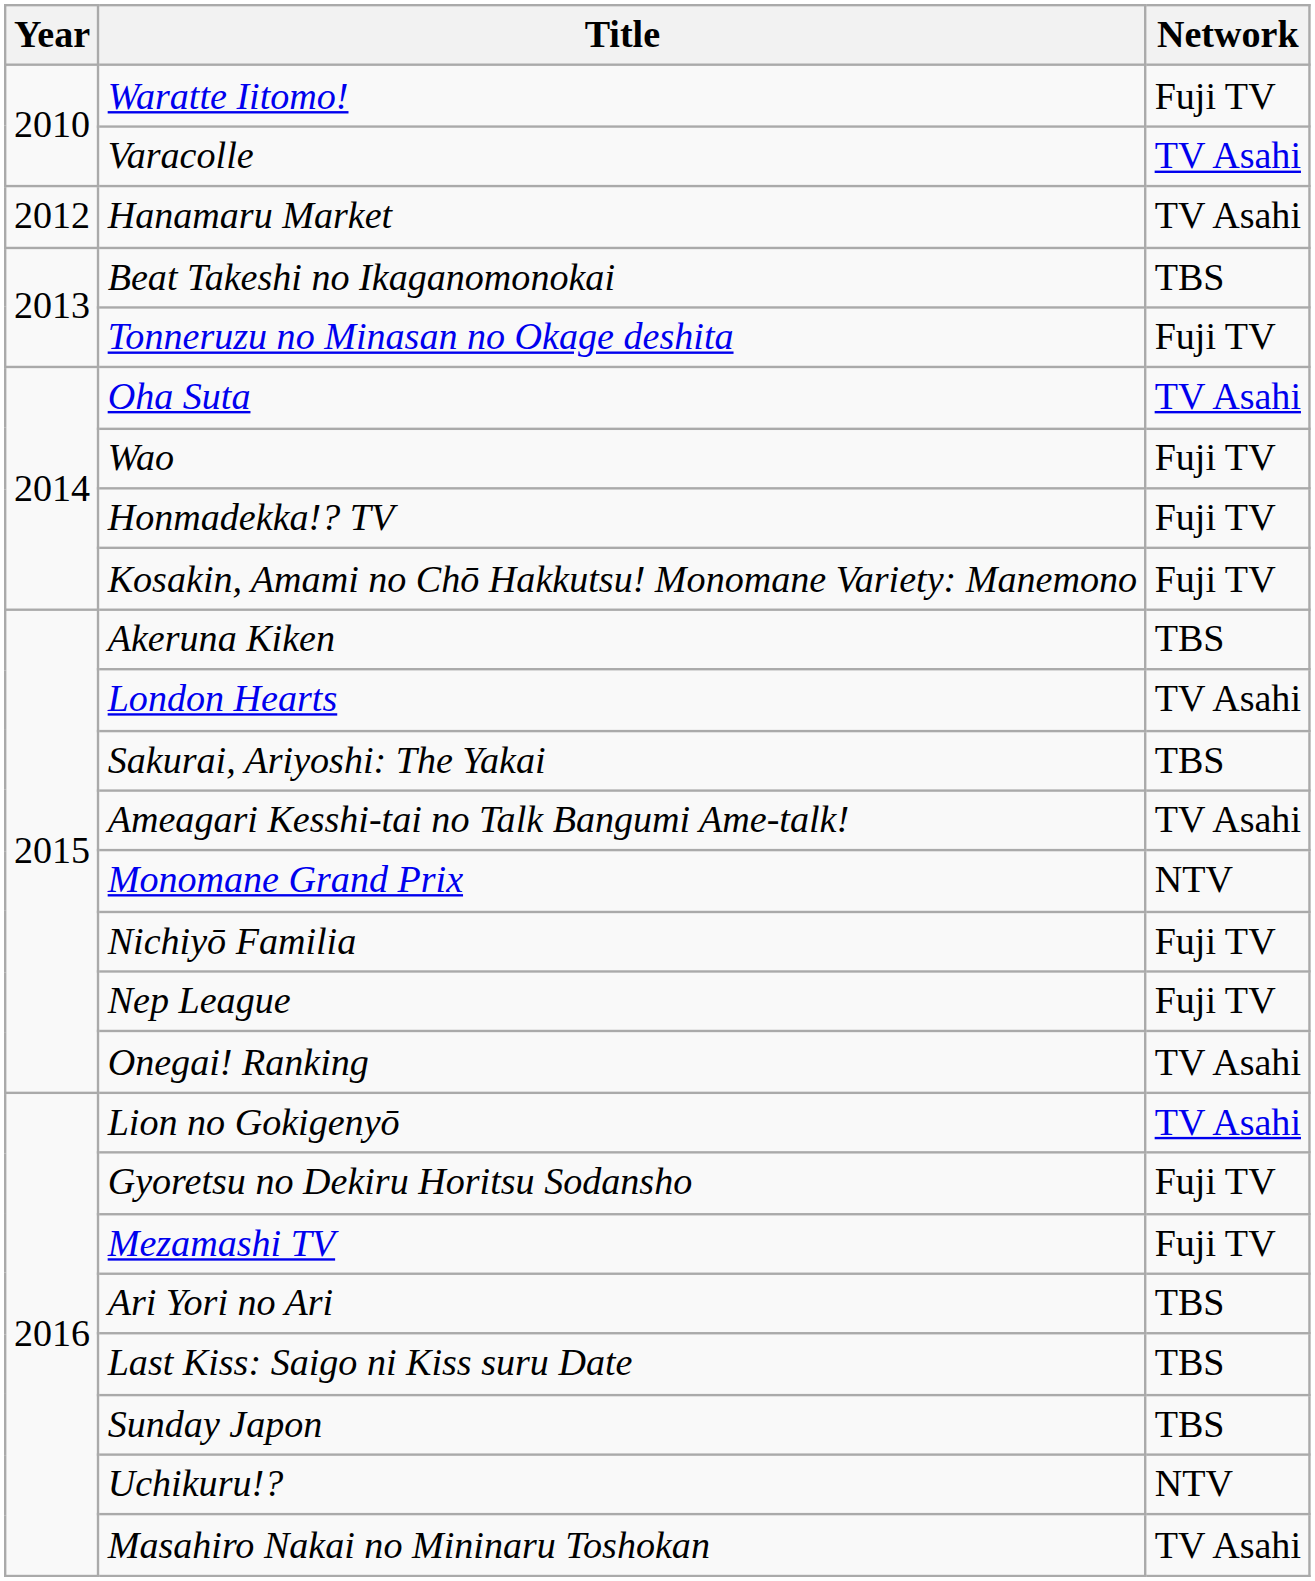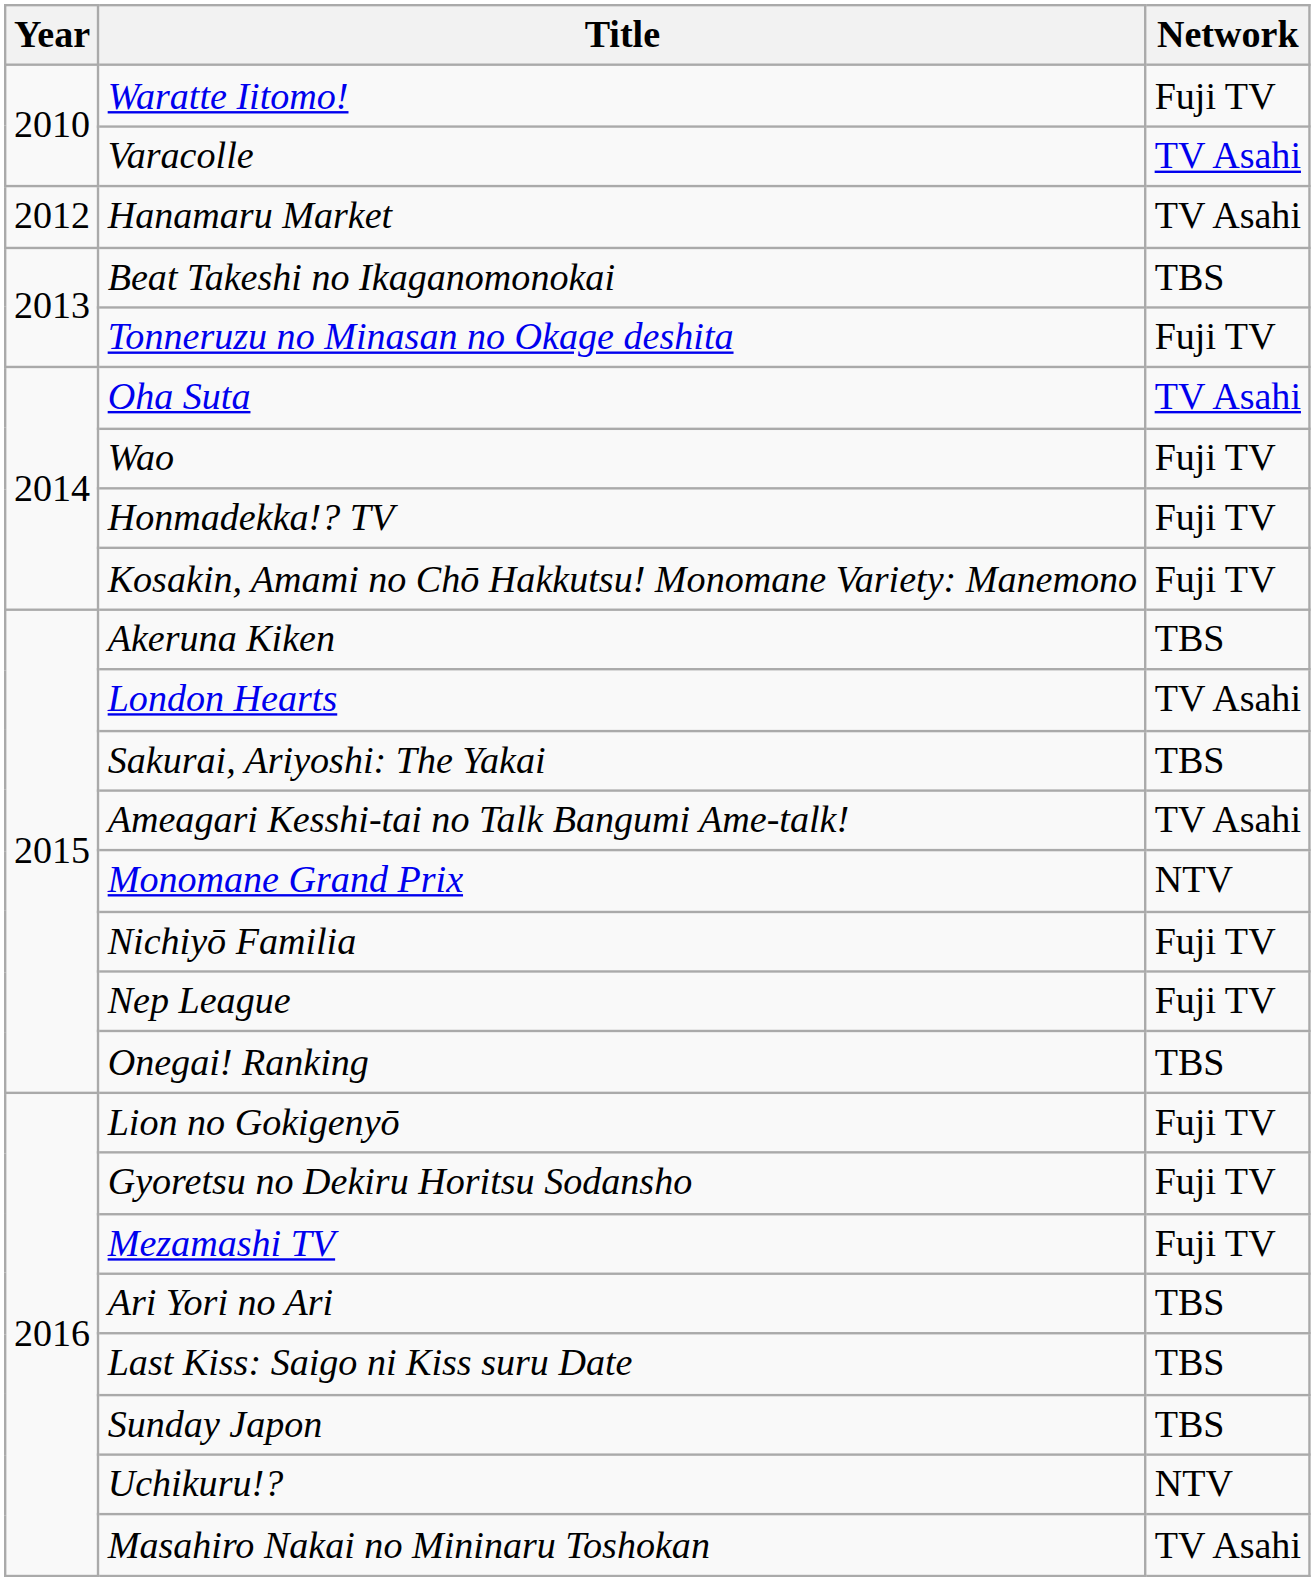Onegai! Ranking | Network: TV Asahi -> TBS
Lion no Gokigenyō | Network: TV Asahi -> Fuji TV
